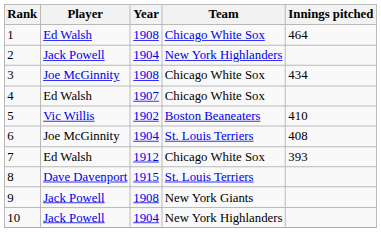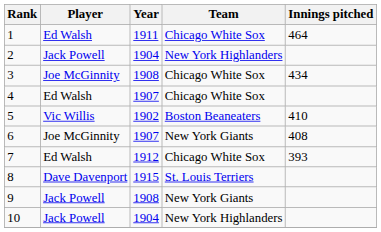1 | Year: 1908 -> 1911
6 | Year: 1904 -> 1907
6 | Team: St. Louis Terriers -> New York Giants
